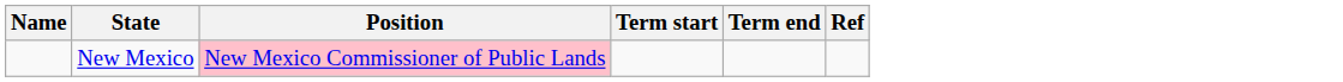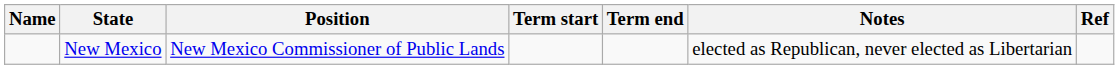+ column: Notes | elected as Republican, never elected as Libertarian
New Mexico | Position: pink background -> no background
